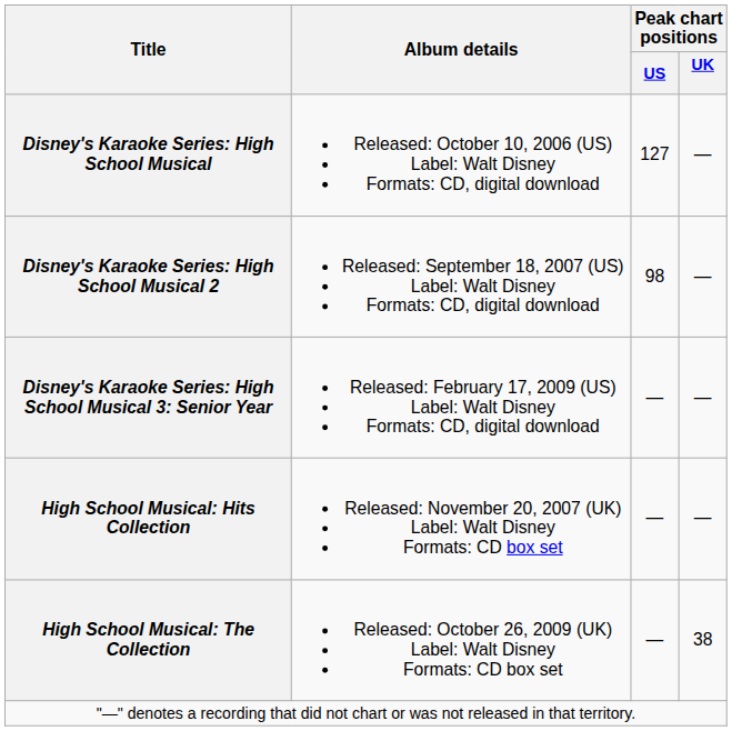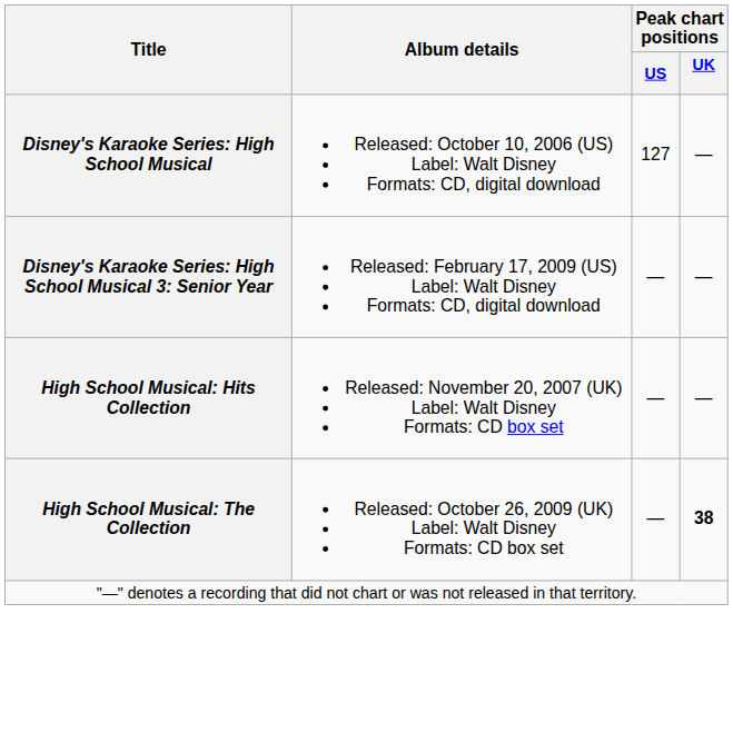- row: Disney's Karaoke Series: High School Musical 2 | Released: September 18, 2007 (US) Label: Walt Disney Formats: CD, digital download | 98 | —
High School Musical: The Collection | Peak chart positions / UK: normal -> bold
